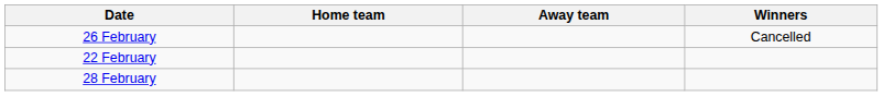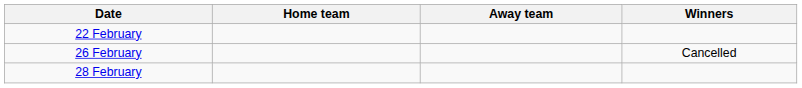rows swapped: 22 February <-> 26 February
